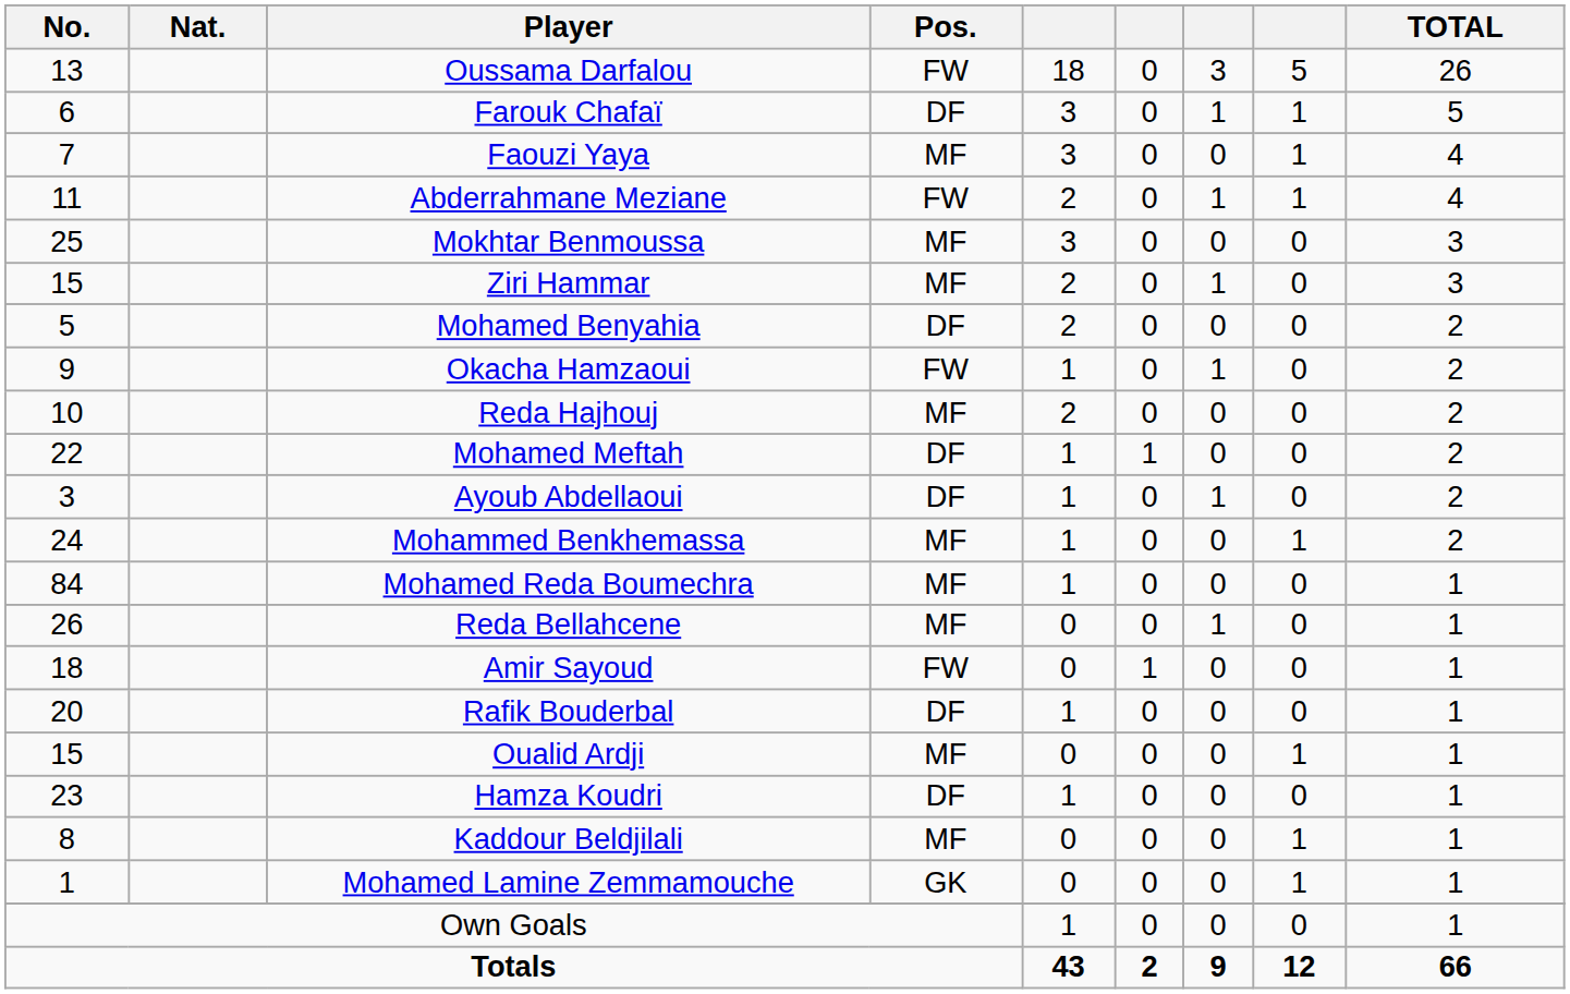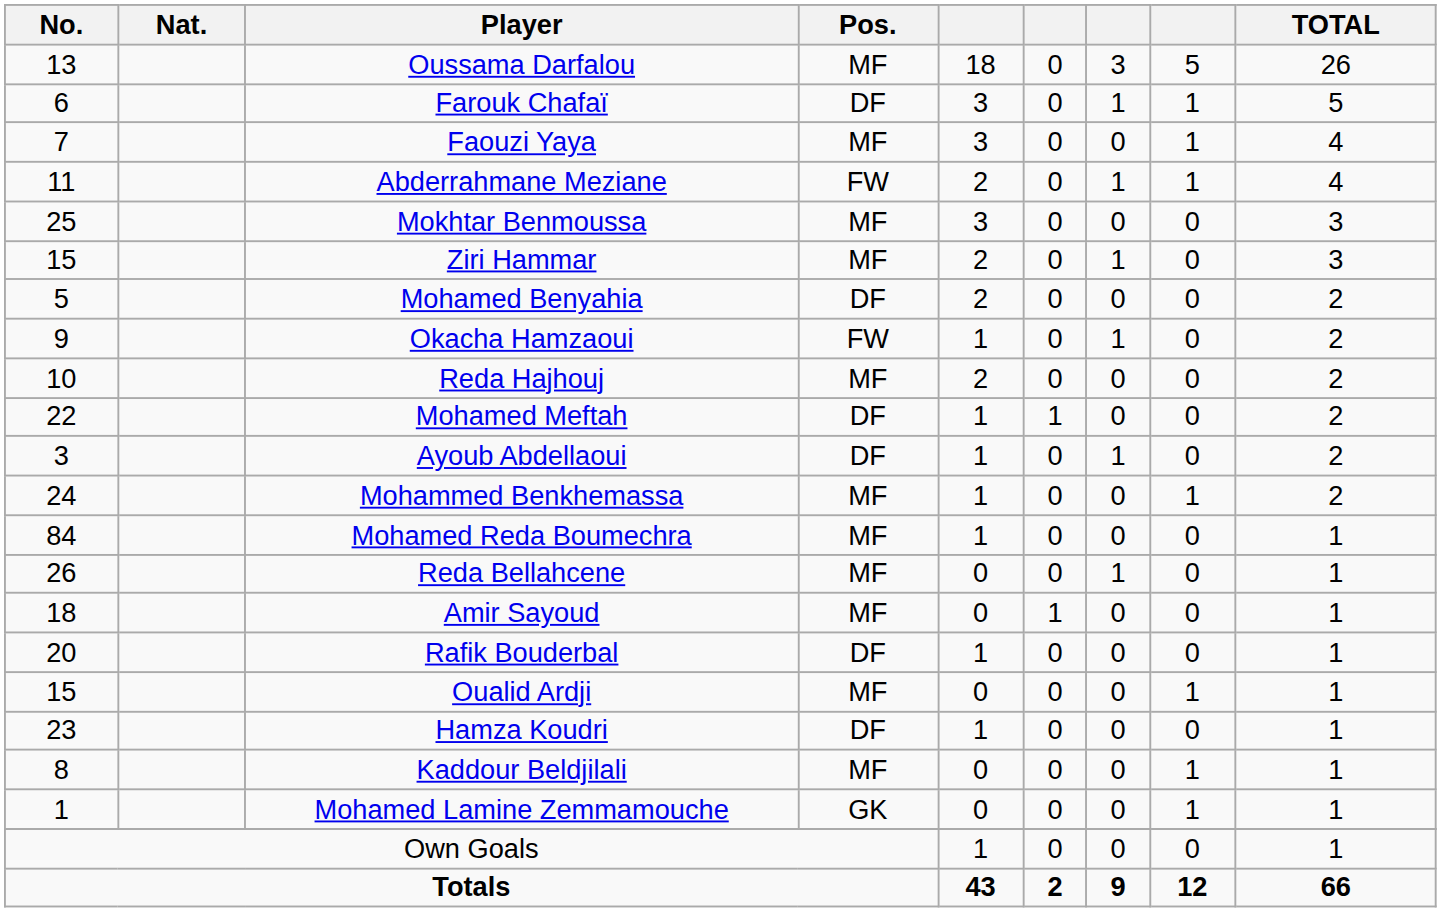Oussama Darfalou | Pos.: FW -> MF
Amir Sayoud | Pos.: FW -> MF
